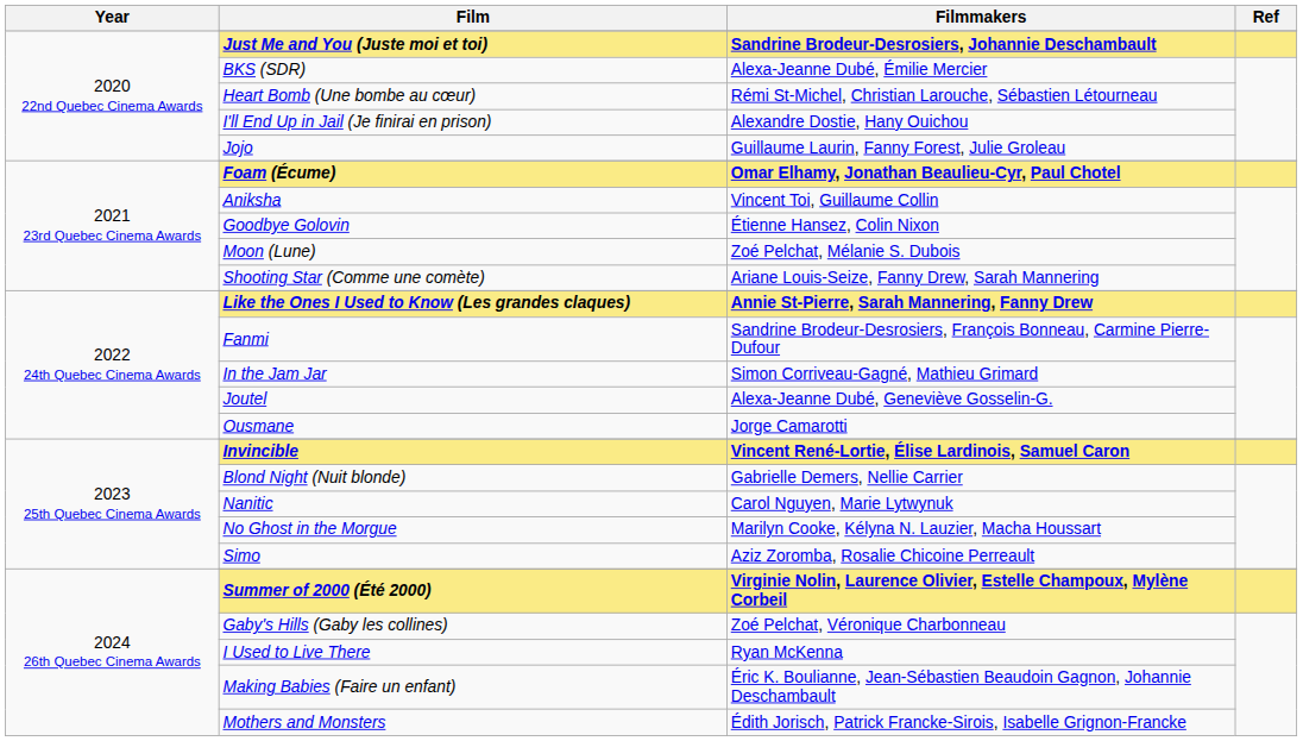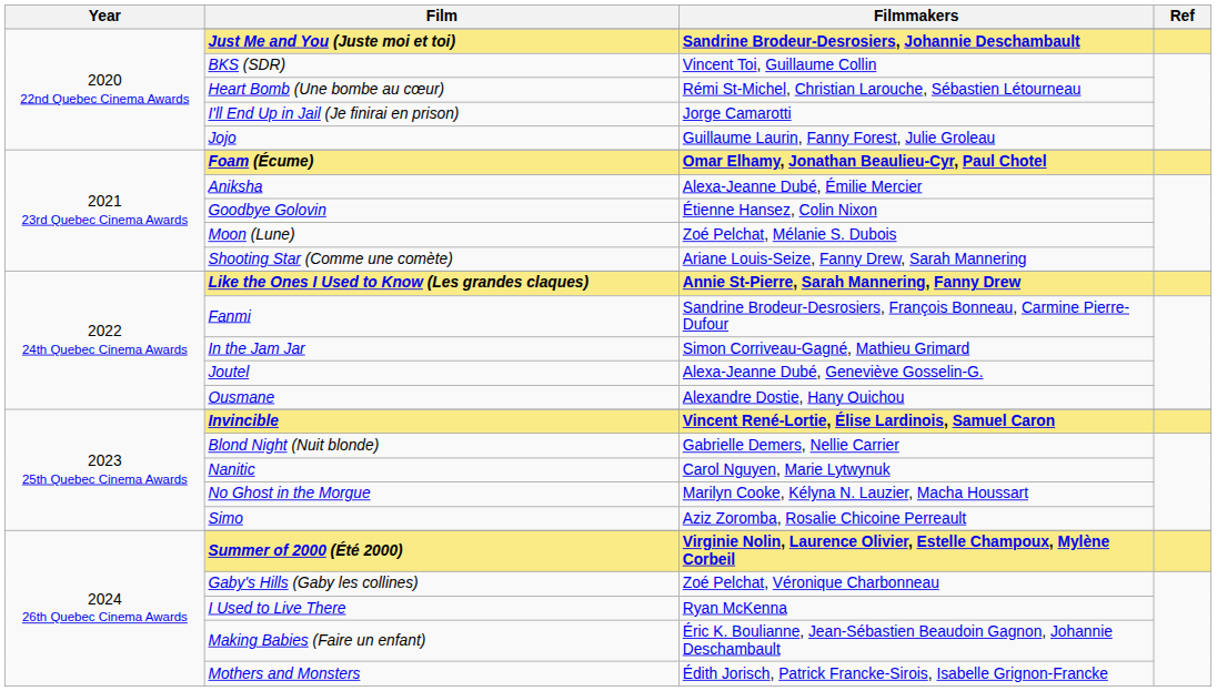BKS (SDR) | Filmmakers: Alexa-Jeanne Dubé, Émilie Mercier -> Vincent Toi, Guillaume Collin
I'll End Up in Jail (Je finirai en prison) | Filmmakers: Alexandre Dostie, Hany Ouichou -> Jorge Camarotti
Aniksha | Filmmakers: Vincent Toi, Guillaume Collin -> Alexa-Jeanne Dubé, Émilie Mercier
Ousmane | Filmmakers: Jorge Camarotti -> Alexandre Dostie, Hany Ouichou
